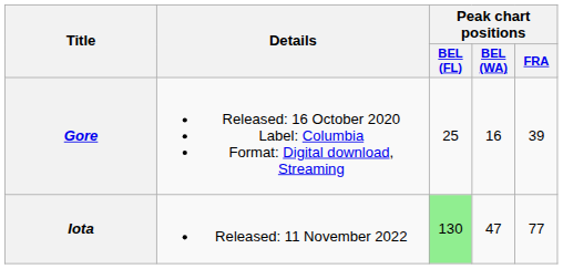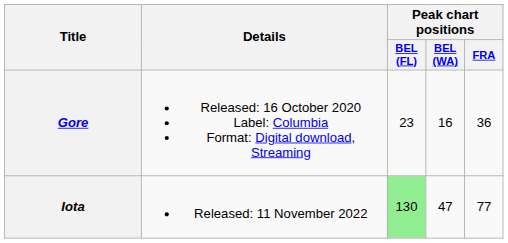Gore | Peak chart positions / BEL (FL): 25 -> 23
Gore | Peak chart positions / FRA: 39 -> 36
